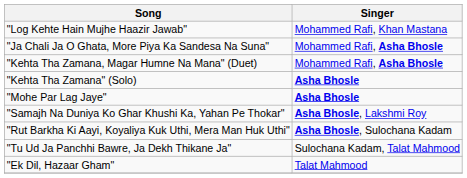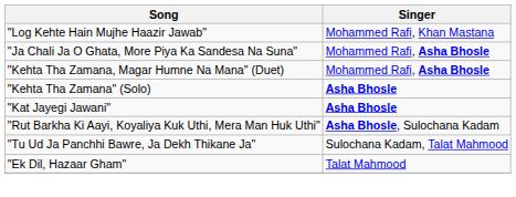+ row: "Kat Jayegi Jawani" | Asha Bhosle
- row: "Mohe Par Lag Jaye" | Asha Bhosle
- row: "Samajh Na Duniya Ko Ghar Khushi Ka, Yahan Pe Thokar" | Asha Bhosle, Lakshmi Roy
